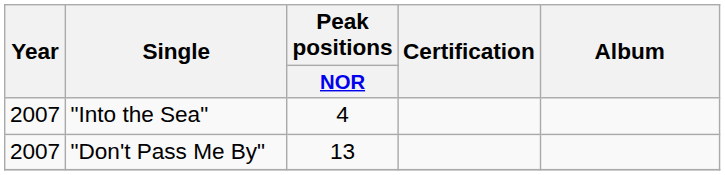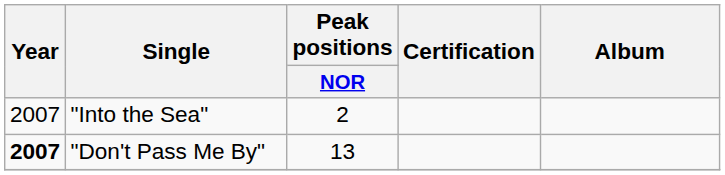"Into the Sea" | Peak positions / NOR: 4 -> 2
"Don't Pass Me By" | Year: normal -> bold
